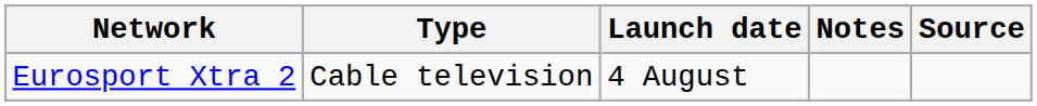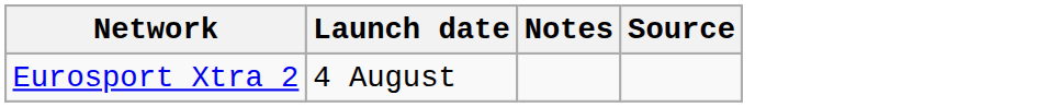- column: Type | Cable television
